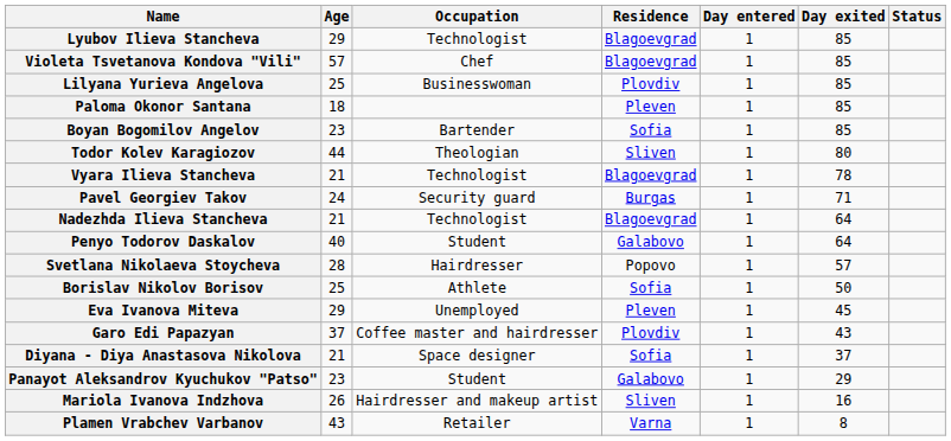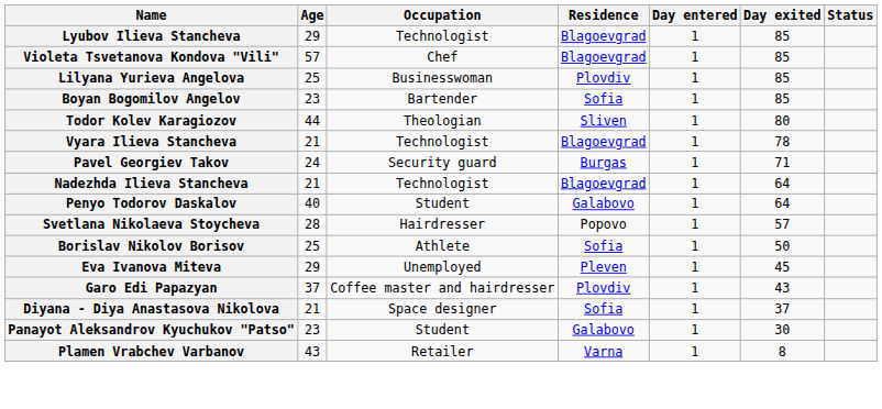- row: Paloma Okonor Santana | 18 | Pleven | 1 | 85
Panayot Aleksandrov Kyuchukov "Patso" | Day exited: 29 -> 30
- row: Mariola Ivanova Indzhova | 26 | Hairdresser and makeup artist | Sliven | 1 | 16
